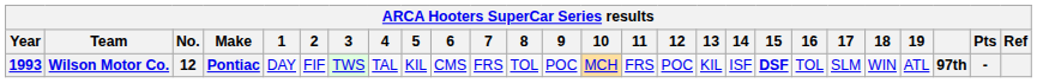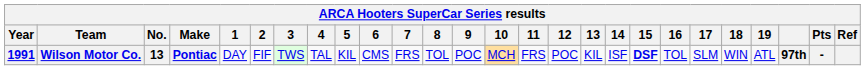Wilson Motor Co. | Year: 1993 -> 1991
Wilson Motor Co. | No.: 12 -> 13
